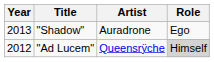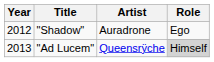"Shadow" | Year: 2013 -> 2012
"Ad Lucem" | Year: 2012 -> 2013
